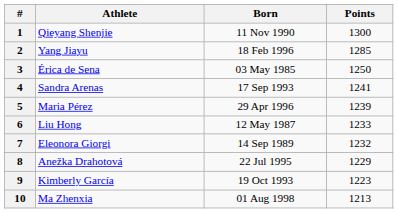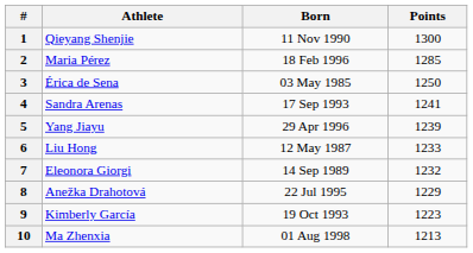2 | Athlete: Yang Jiayu -> Maria Pérez
5 | Athlete: Maria Pérez -> Yang Jiayu
